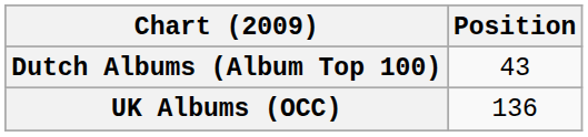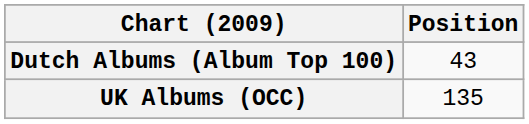UK Albums (OCC) | Position: 136 -> 135
